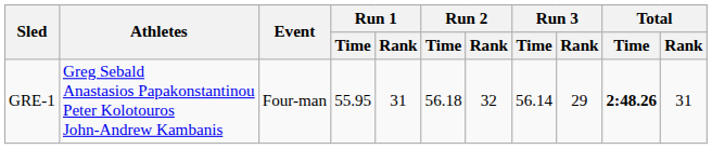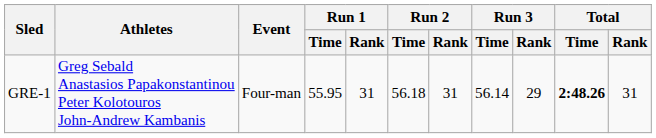GRE-1 | Run 2 / Rank: 32 -> 31
